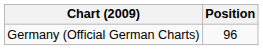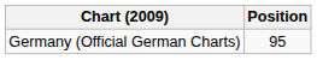Germany (Official German Charts) | Position: 96 -> 95
